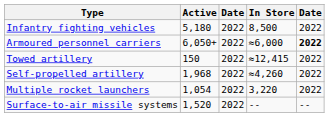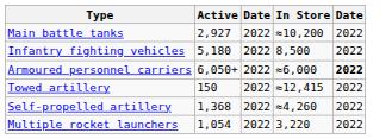+ row: Main battle tanks | 2,927 | 2022 | ≈10,200 | 2022
Self-propelled artillery | Active: 1,968 -> 1,368
- row: Surface-to-air missile systems | 1,520 | 2022 | -- | --
